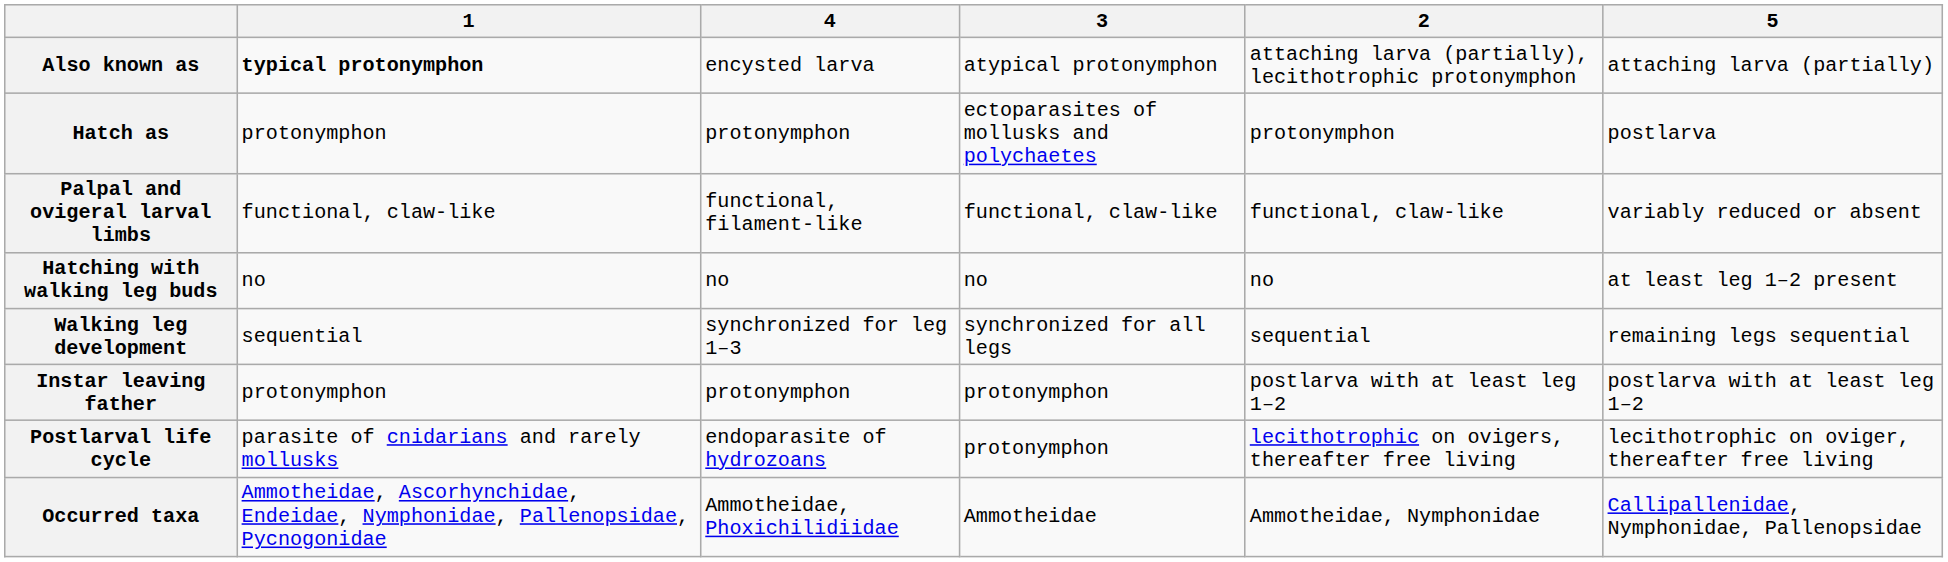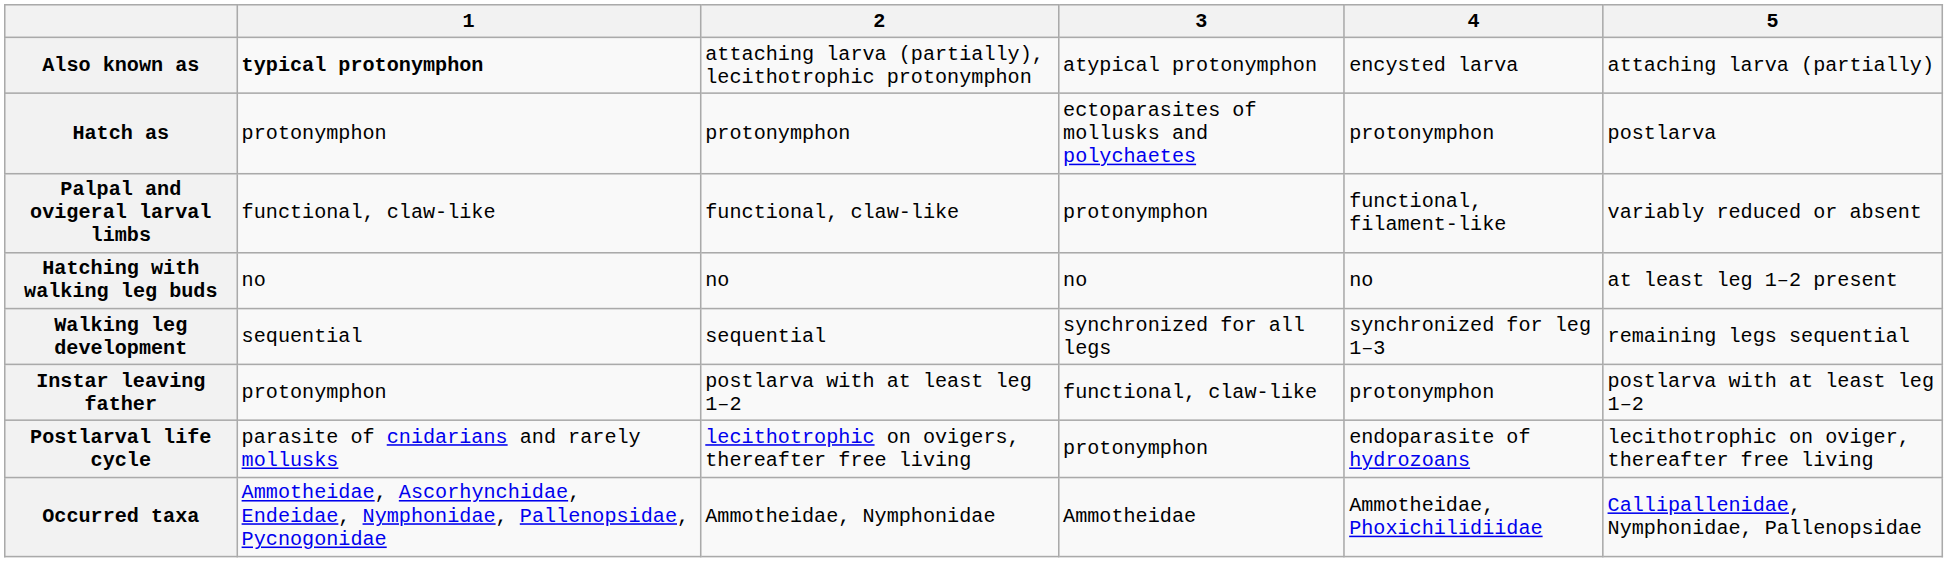columns swapped: 2 <-> 4
Palpal and ovigeral larval limbs | 3: functional, claw-like -> protonymphon
Instar leaving father | 3: protonymphon -> functional, claw-like
